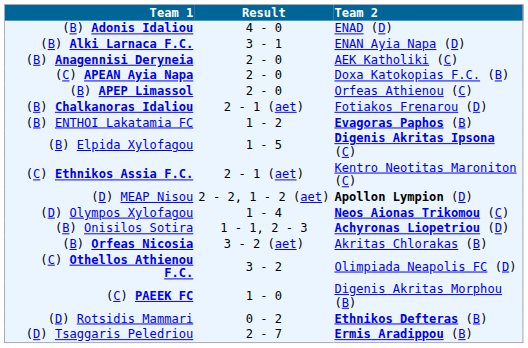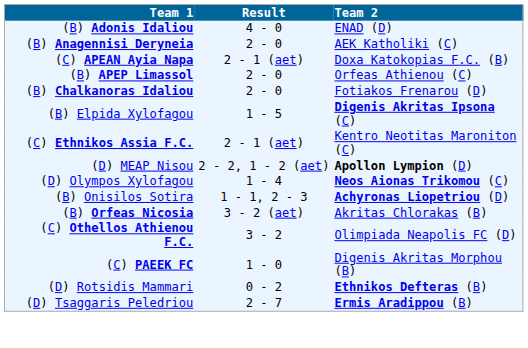- row: (B) Alki Larnaca F.C. | 3 - 1 | ENAN Ayia Napa (D)
(C) APEAN Ayia Napa | Result: 2 - 0 -> 2 - 1 (aet)
(B) Chalkanoras Idaliou | Result: 2 - 1 (aet) -> 2 - 0
- row: (B) ENTHOI Lakatamia FC | 1 - 2 | Evagoras Paphos (B)
